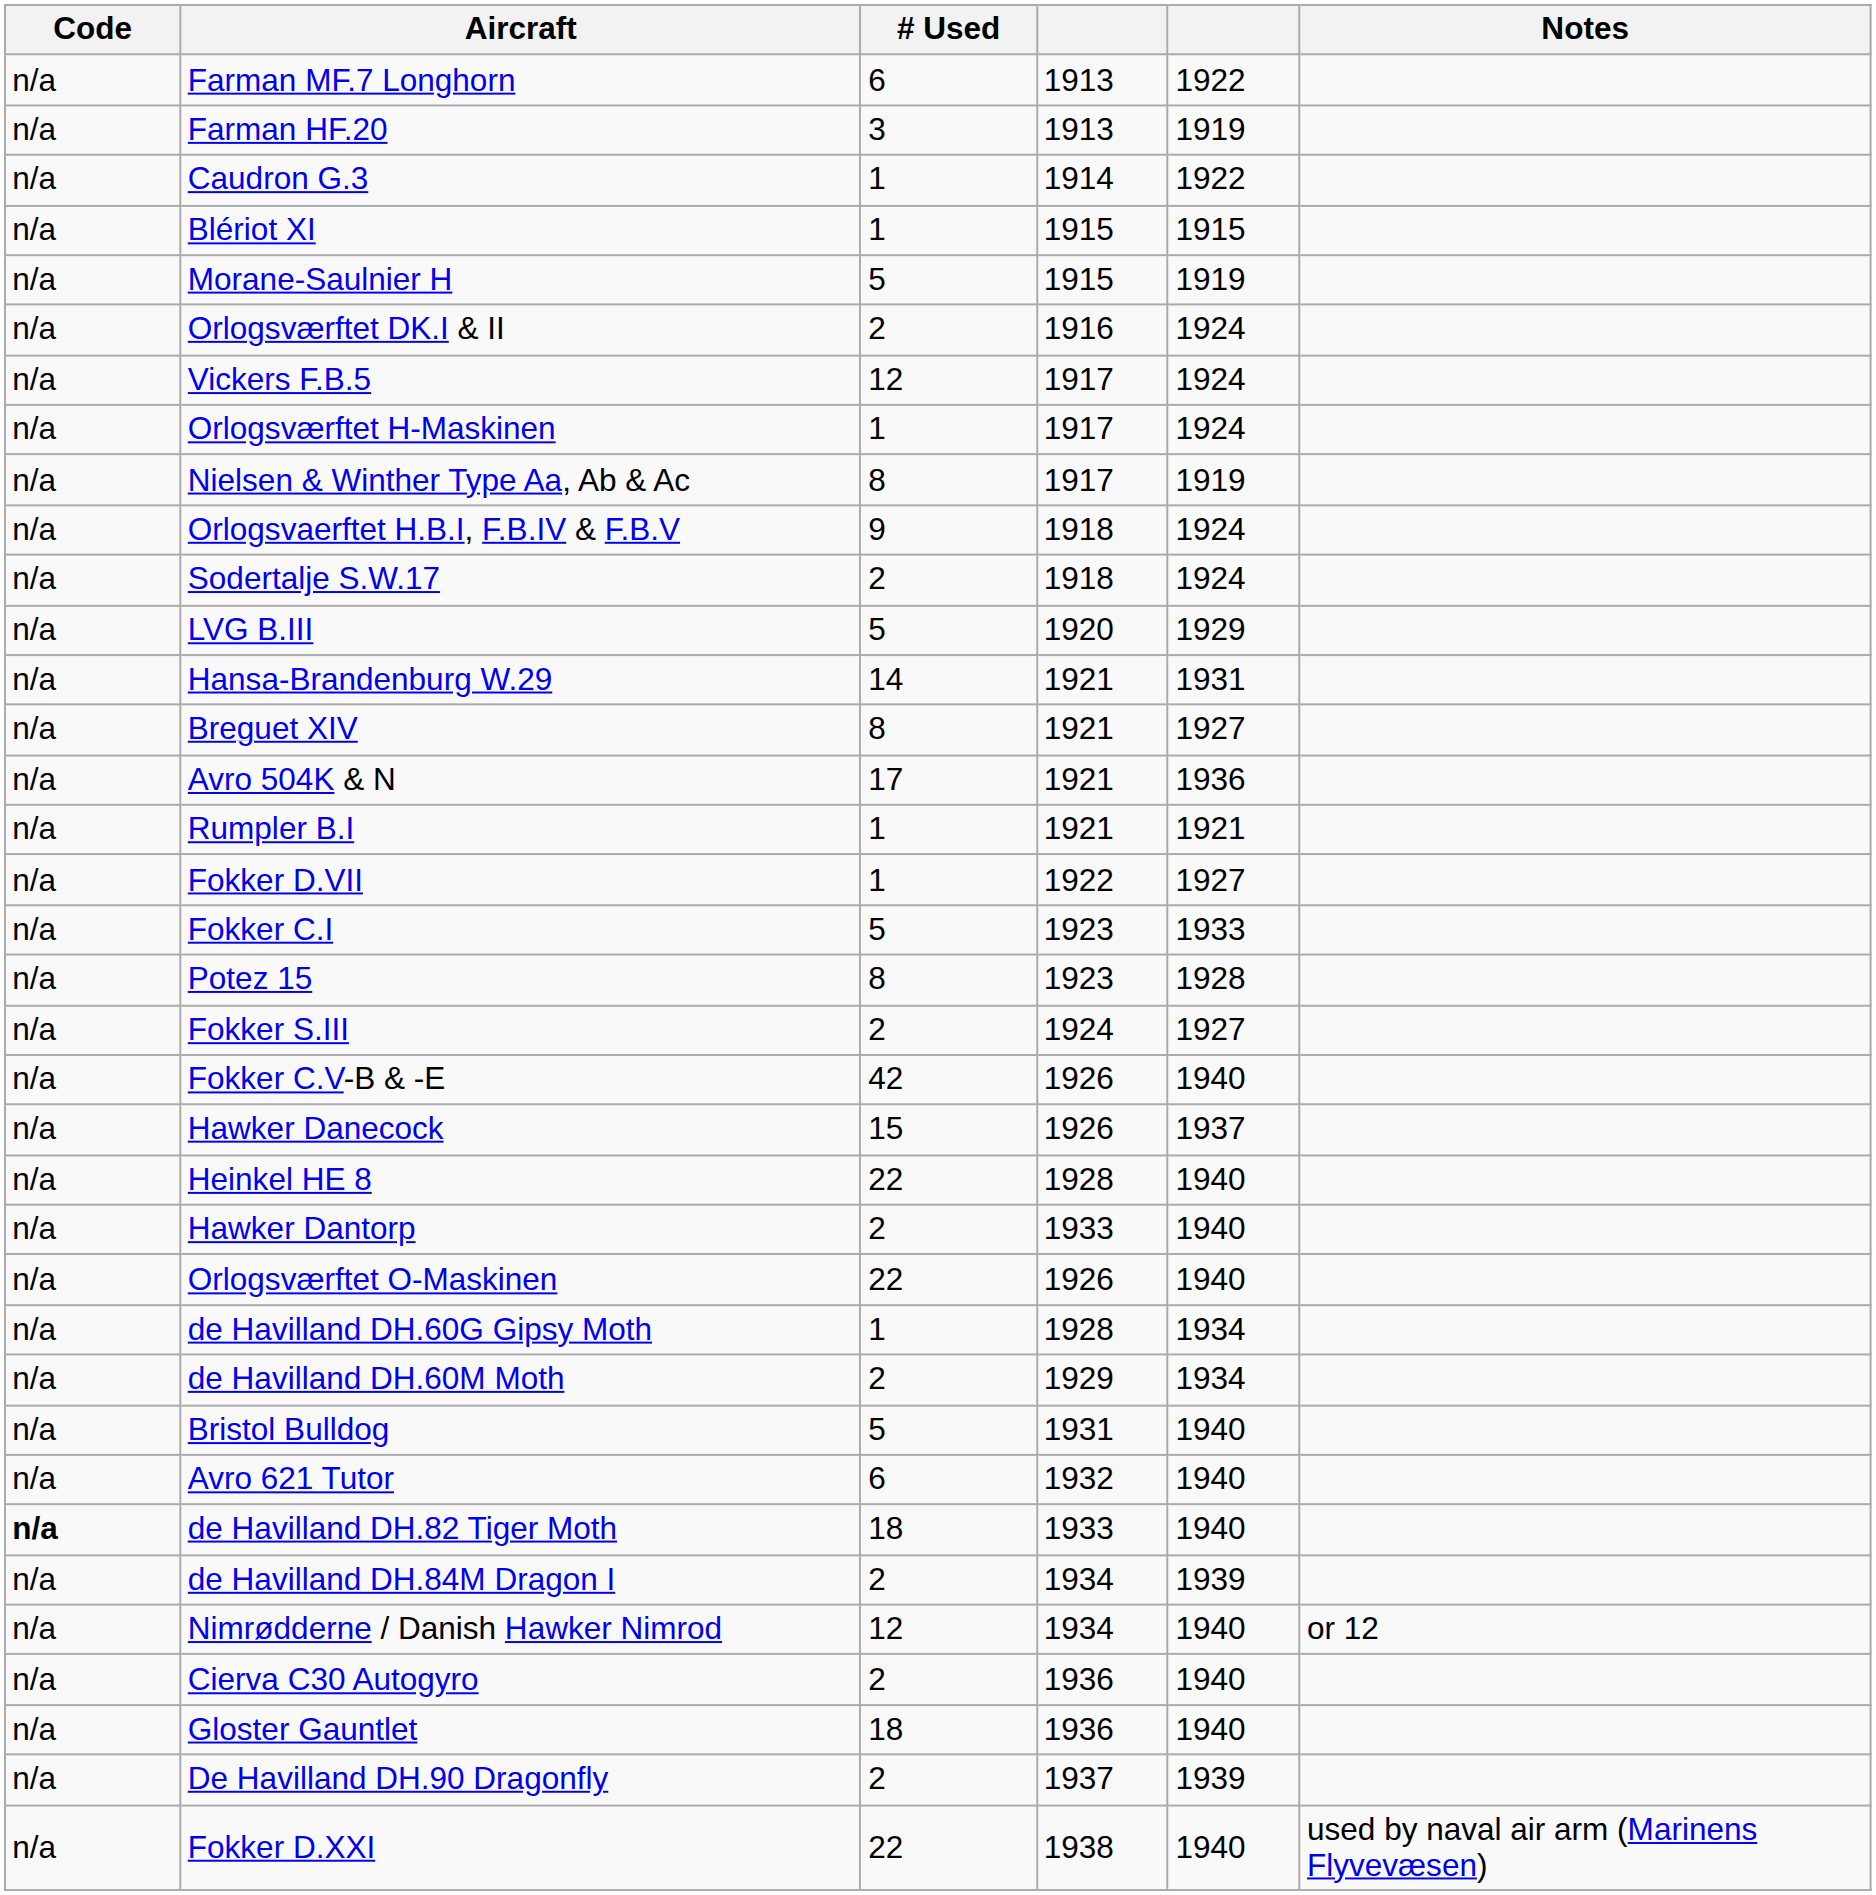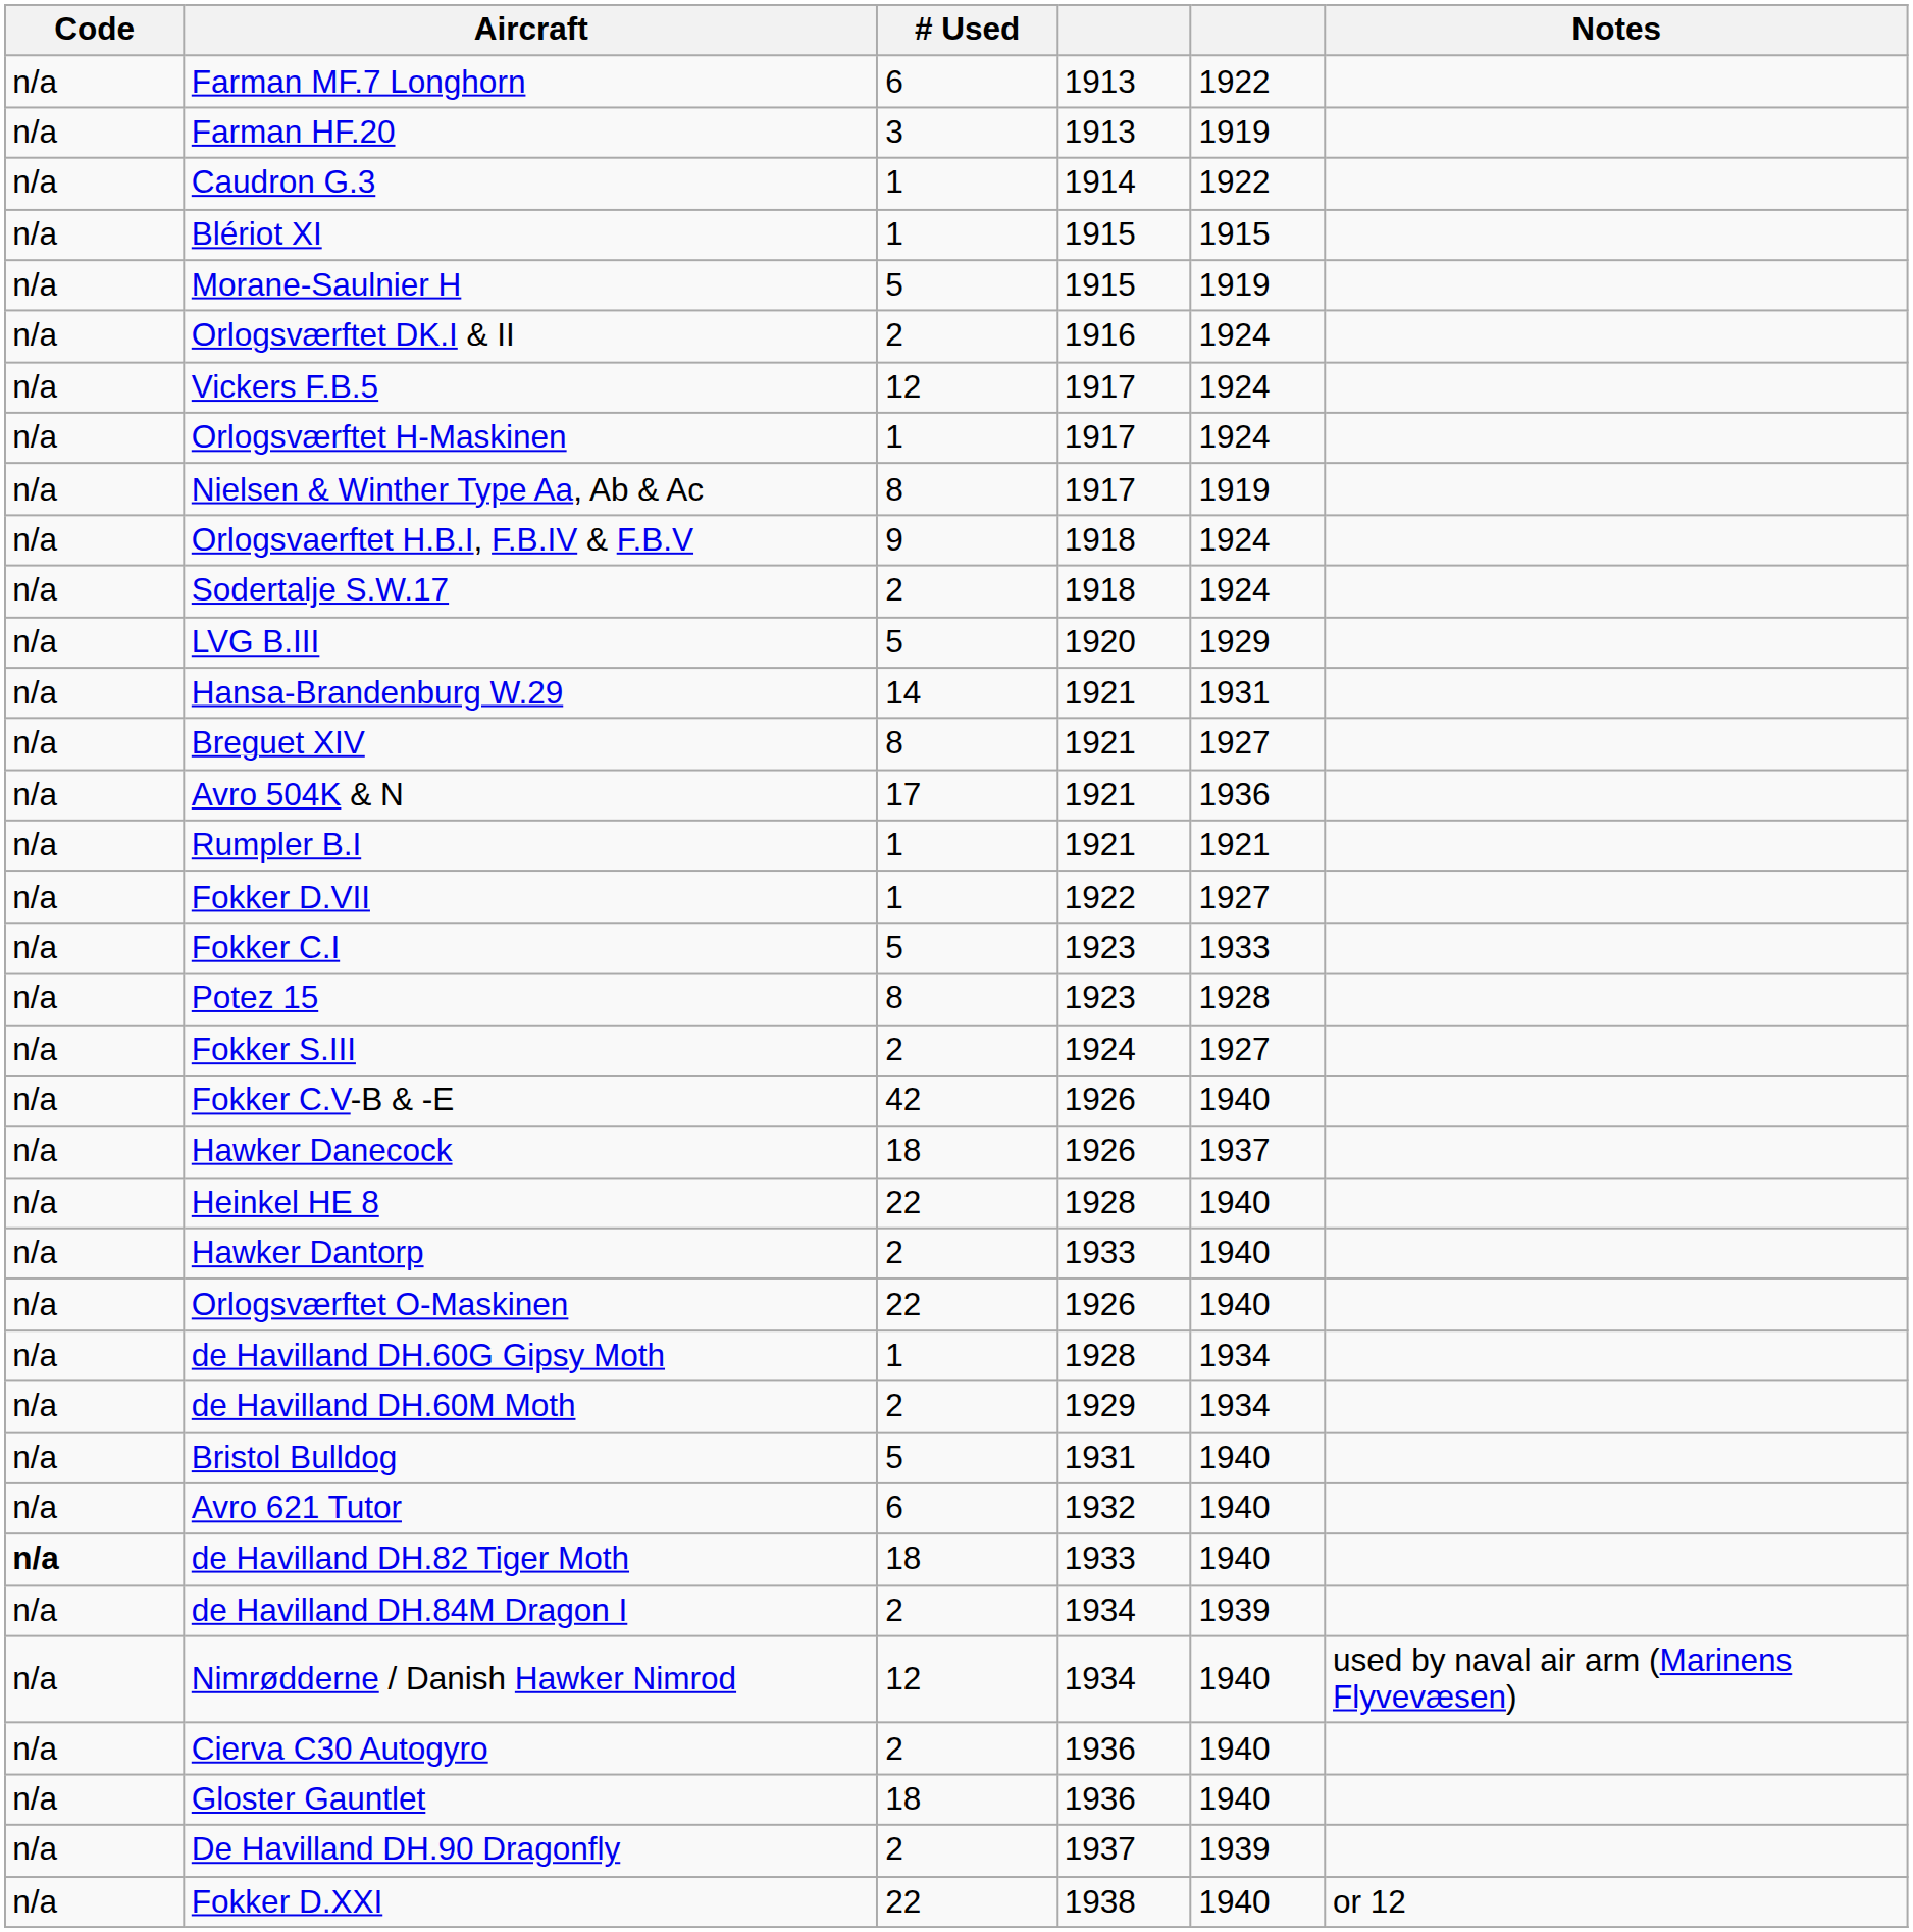Hawker Danecock | # Used: 15 -> 18
Nimrødderne / Danish Hawker Nimrod | Notes: or 12 -> used by naval air arm (Marinens Flyvevæsen)
Fokker D.XXI | Notes: used by naval air arm (Marinens Flyvevæsen) -> or 12
